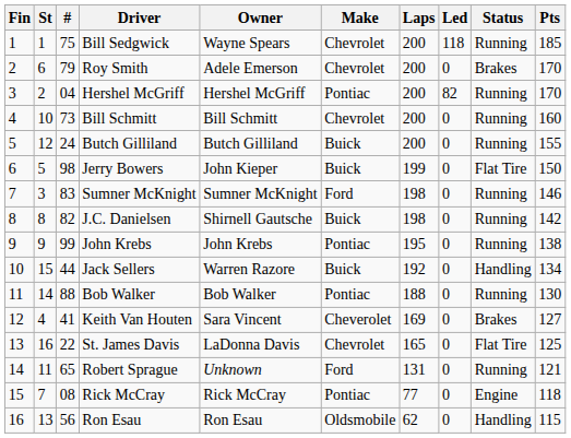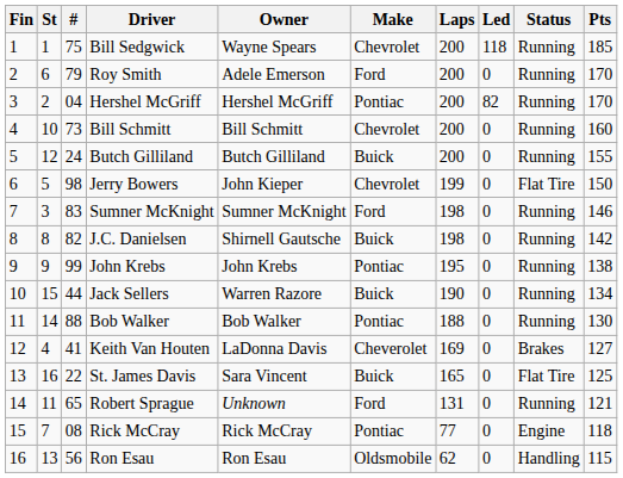Roy Smith | Make: Chevrolet -> Ford
Roy Smith | Status: Brakes -> Running
Jerry Bowers | Make: Buick -> Chevrolet
Jack Sellers | Laps: 192 -> 190
Jack Sellers | Status: Handling -> Running
Keith Van Houten | Owner: Sara Vincent -> LaDonna Davis
St. James Davis | Owner: LaDonna Davis -> Sara Vincent
St. James Davis | Make: Chevrolet -> Buick
